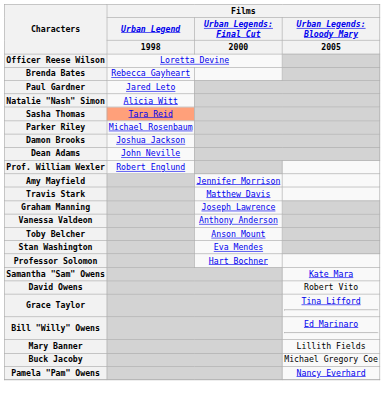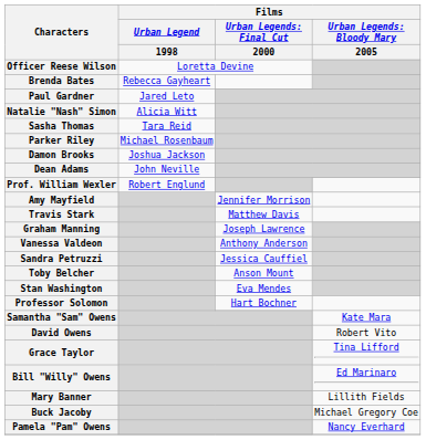Sasha Thomas | Films / Urban Legend / 1998: lightsalmon background -> no background
+ row: Sandra Petruzzi | Jessica Cauffiel
